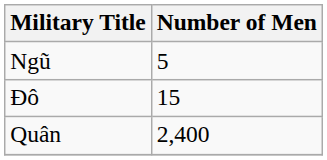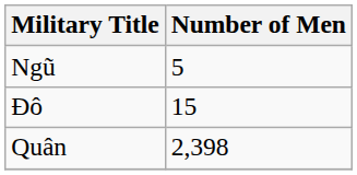Quân | Number of Men: 2,400 -> 2,398
